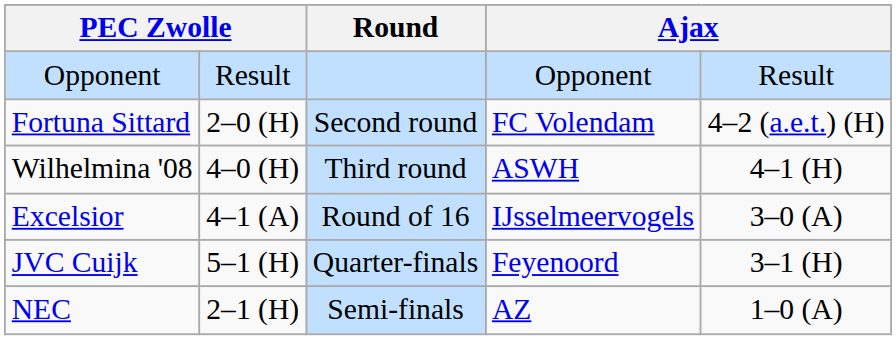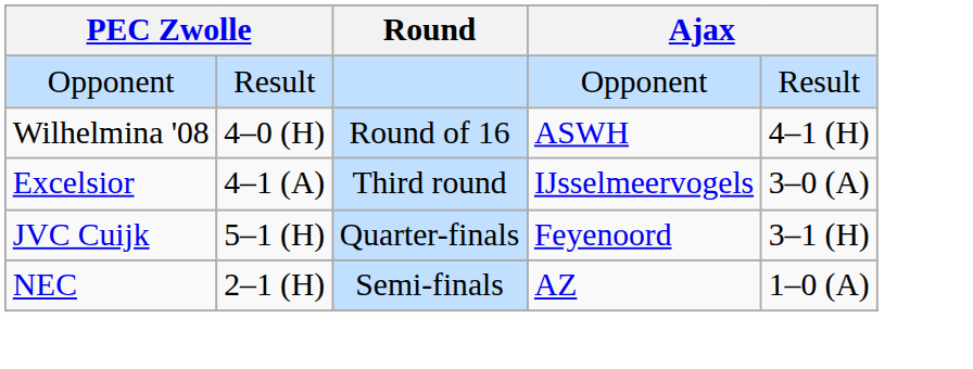- row: Fortuna Sittard | 2–0 (H) | Second round | FC Volendam | 4–2 (a.e.t.) (H)
Wilhelmina '08 | Round: Third round -> Round of 16
Excelsior | Round: Round of 16 -> Third round
